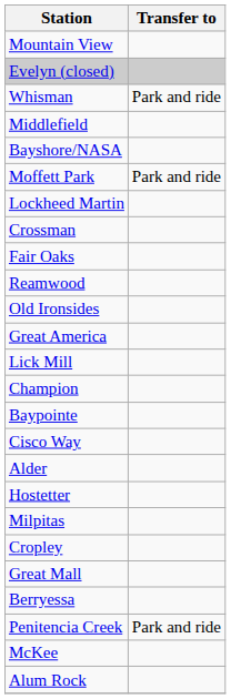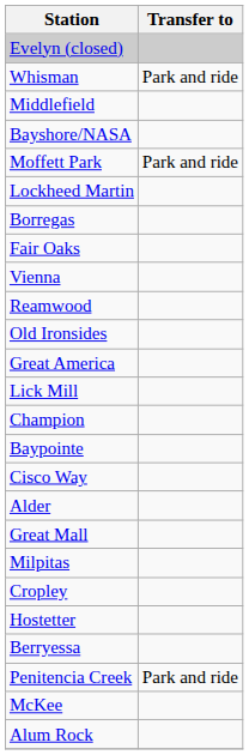- row: Mountain View
+ row: Borregas
- row: Crossman
+ row: Vienna
rows swapped: Great Mall <-> Hostetter
